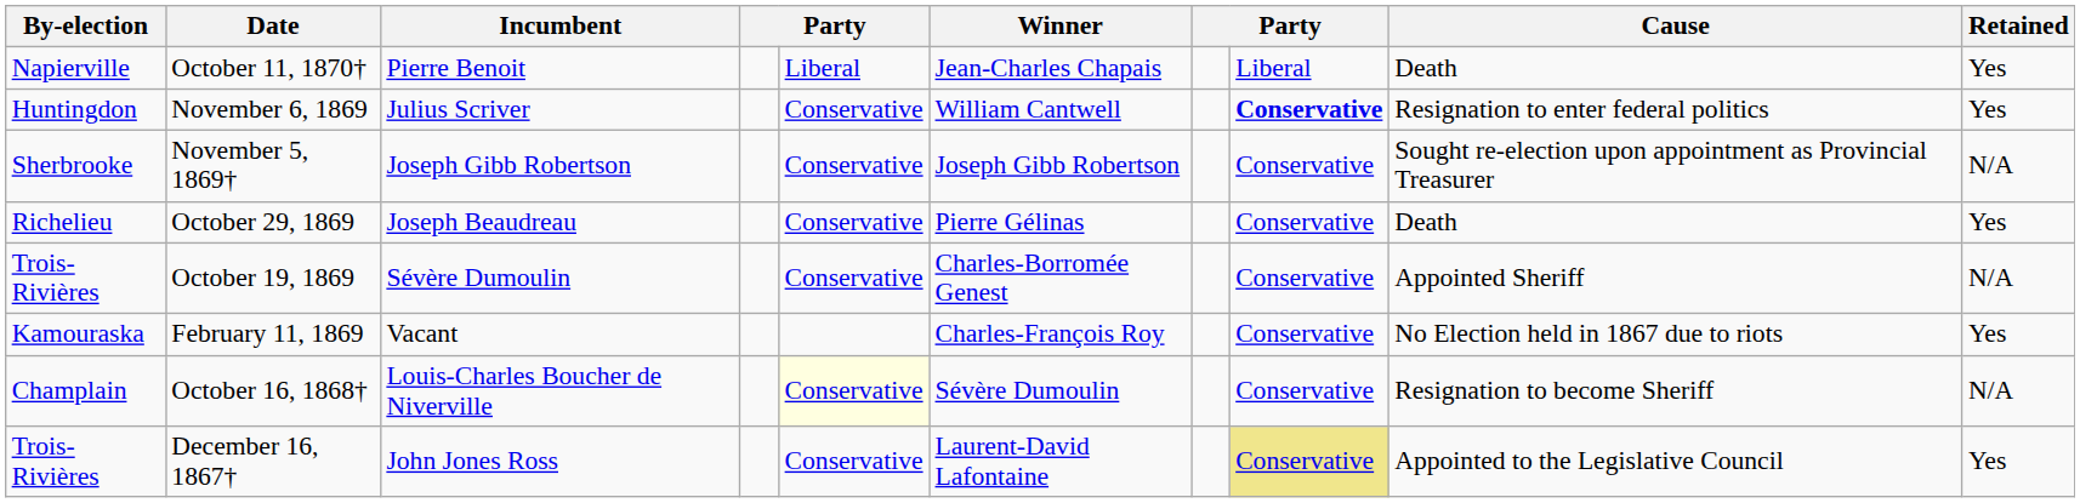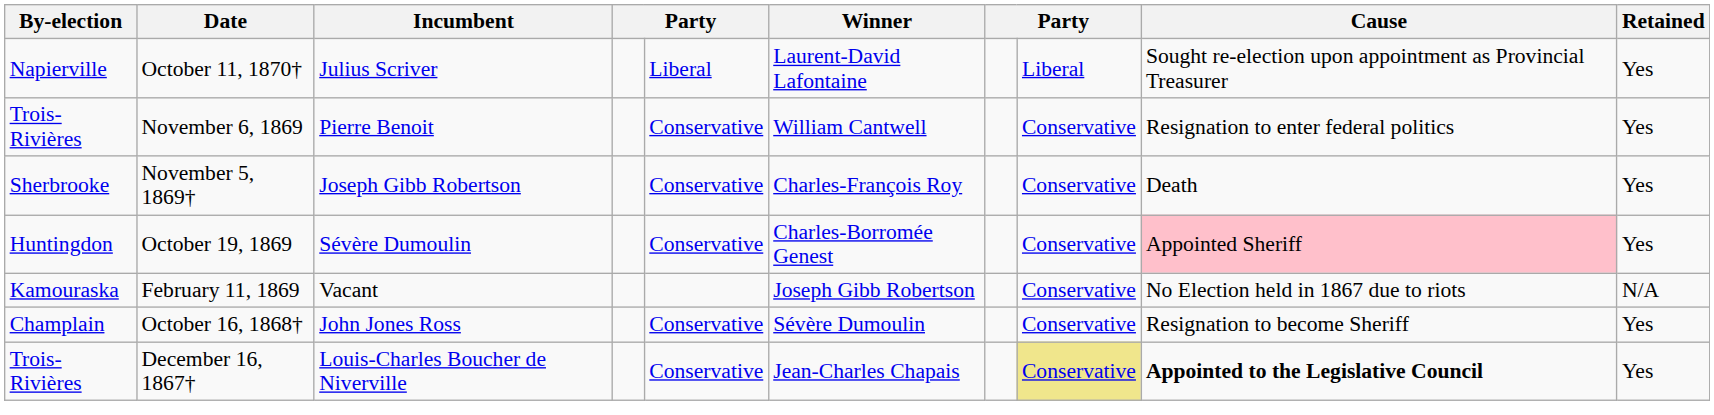October 11, 1870† | Incumbent: Pierre Benoit -> Julius Scriver
October 11, 1870† | Winner: Jean-Charles Chapais -> Laurent-David Lafontaine
October 11, 1870† | Cause: Death -> Sought re-election upon appointment as Provincial Treasurer
November 6, 1869 | By-election: Huntingdon -> Trois-Rivières
November 6, 1869 | Incumbent: Julius Scriver -> Pierre Benoit
November 6, 1869 | column 8: bold -> normal
November 5, 1869† | Winner: Joseph Gibb Robertson -> Charles-François Roy
November 5, 1869† | Cause: Sought re-election upon appointment as Provincial Treasurer -> Death
November 5, 1869† | Retained: N/A -> Yes
- row: Richelieu | October 29, 1869 | Joseph Beaudreau | Conservative | Pierre Gélinas | Conservative | Death | Yes
October 19, 1869 | By-election: Trois-Rivières -> Huntingdon
October 19, 1869 | Cause: no background -> pink background
October 19, 1869 | Retained: N/A -> Yes
February 11, 1869 | Winner: Charles-François Roy -> Joseph Gibb Robertson
February 11, 1869 | Retained: Yes -> N/A
October 16, 1868† | Incumbent: Louis-Charles Boucher de Niverville -> John Jones Ross
October 16, 1868† | column 5: lightyellow background -> no background
October 16, 1868† | Retained: N/A -> Yes
December 16, 1867† | Incumbent: John Jones Ross -> Louis-Charles Boucher de Niverville
December 16, 1867† | Winner: Laurent-David Lafontaine -> Jean-Charles Chapais
December 16, 1867† | Cause: normal -> bold
